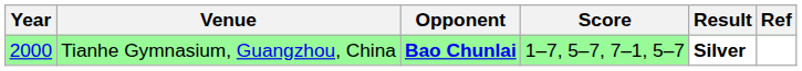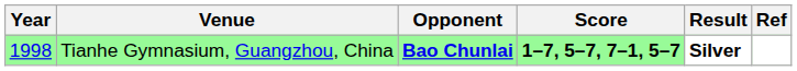Tianhe Gymnasium, Guangzhou, China | Year: 2000 -> 1998
Tianhe Gymnasium, Guangzhou, China | Score: normal -> bold
